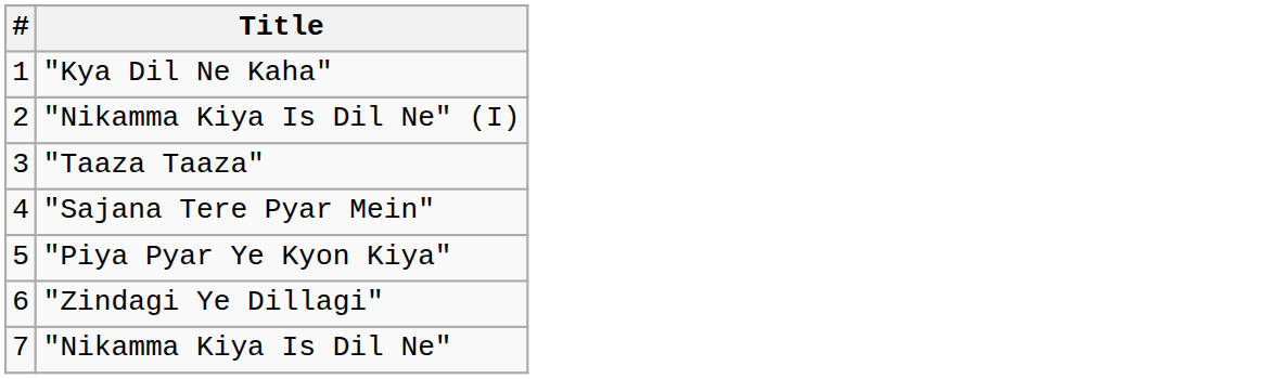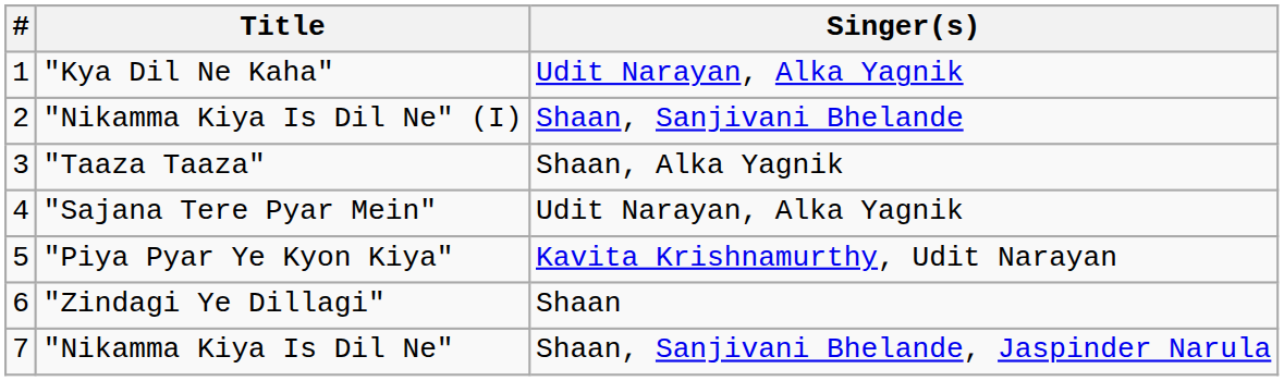+ column: Singer(s) | Udit Narayan, Alka Yagnik | Shaan, Sanjivani Bhelande | Shaan, Alka Yagnik | Udit Narayan, Alka Yagnik | Kavita Krishnamurthy, Udit Narayan | Shaan | Shaan, Sanjivani Bhelande, Jaspinder Narula
